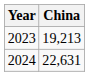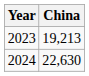2024 | China: 22,631 -> 22,630
